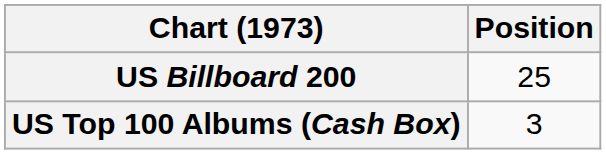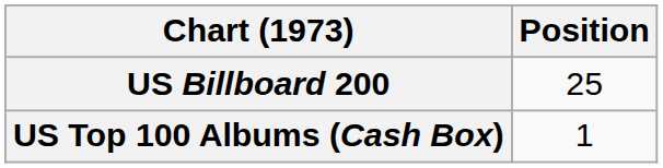US Top 100 Albums (Cash Box) | Position: 3 -> 1
